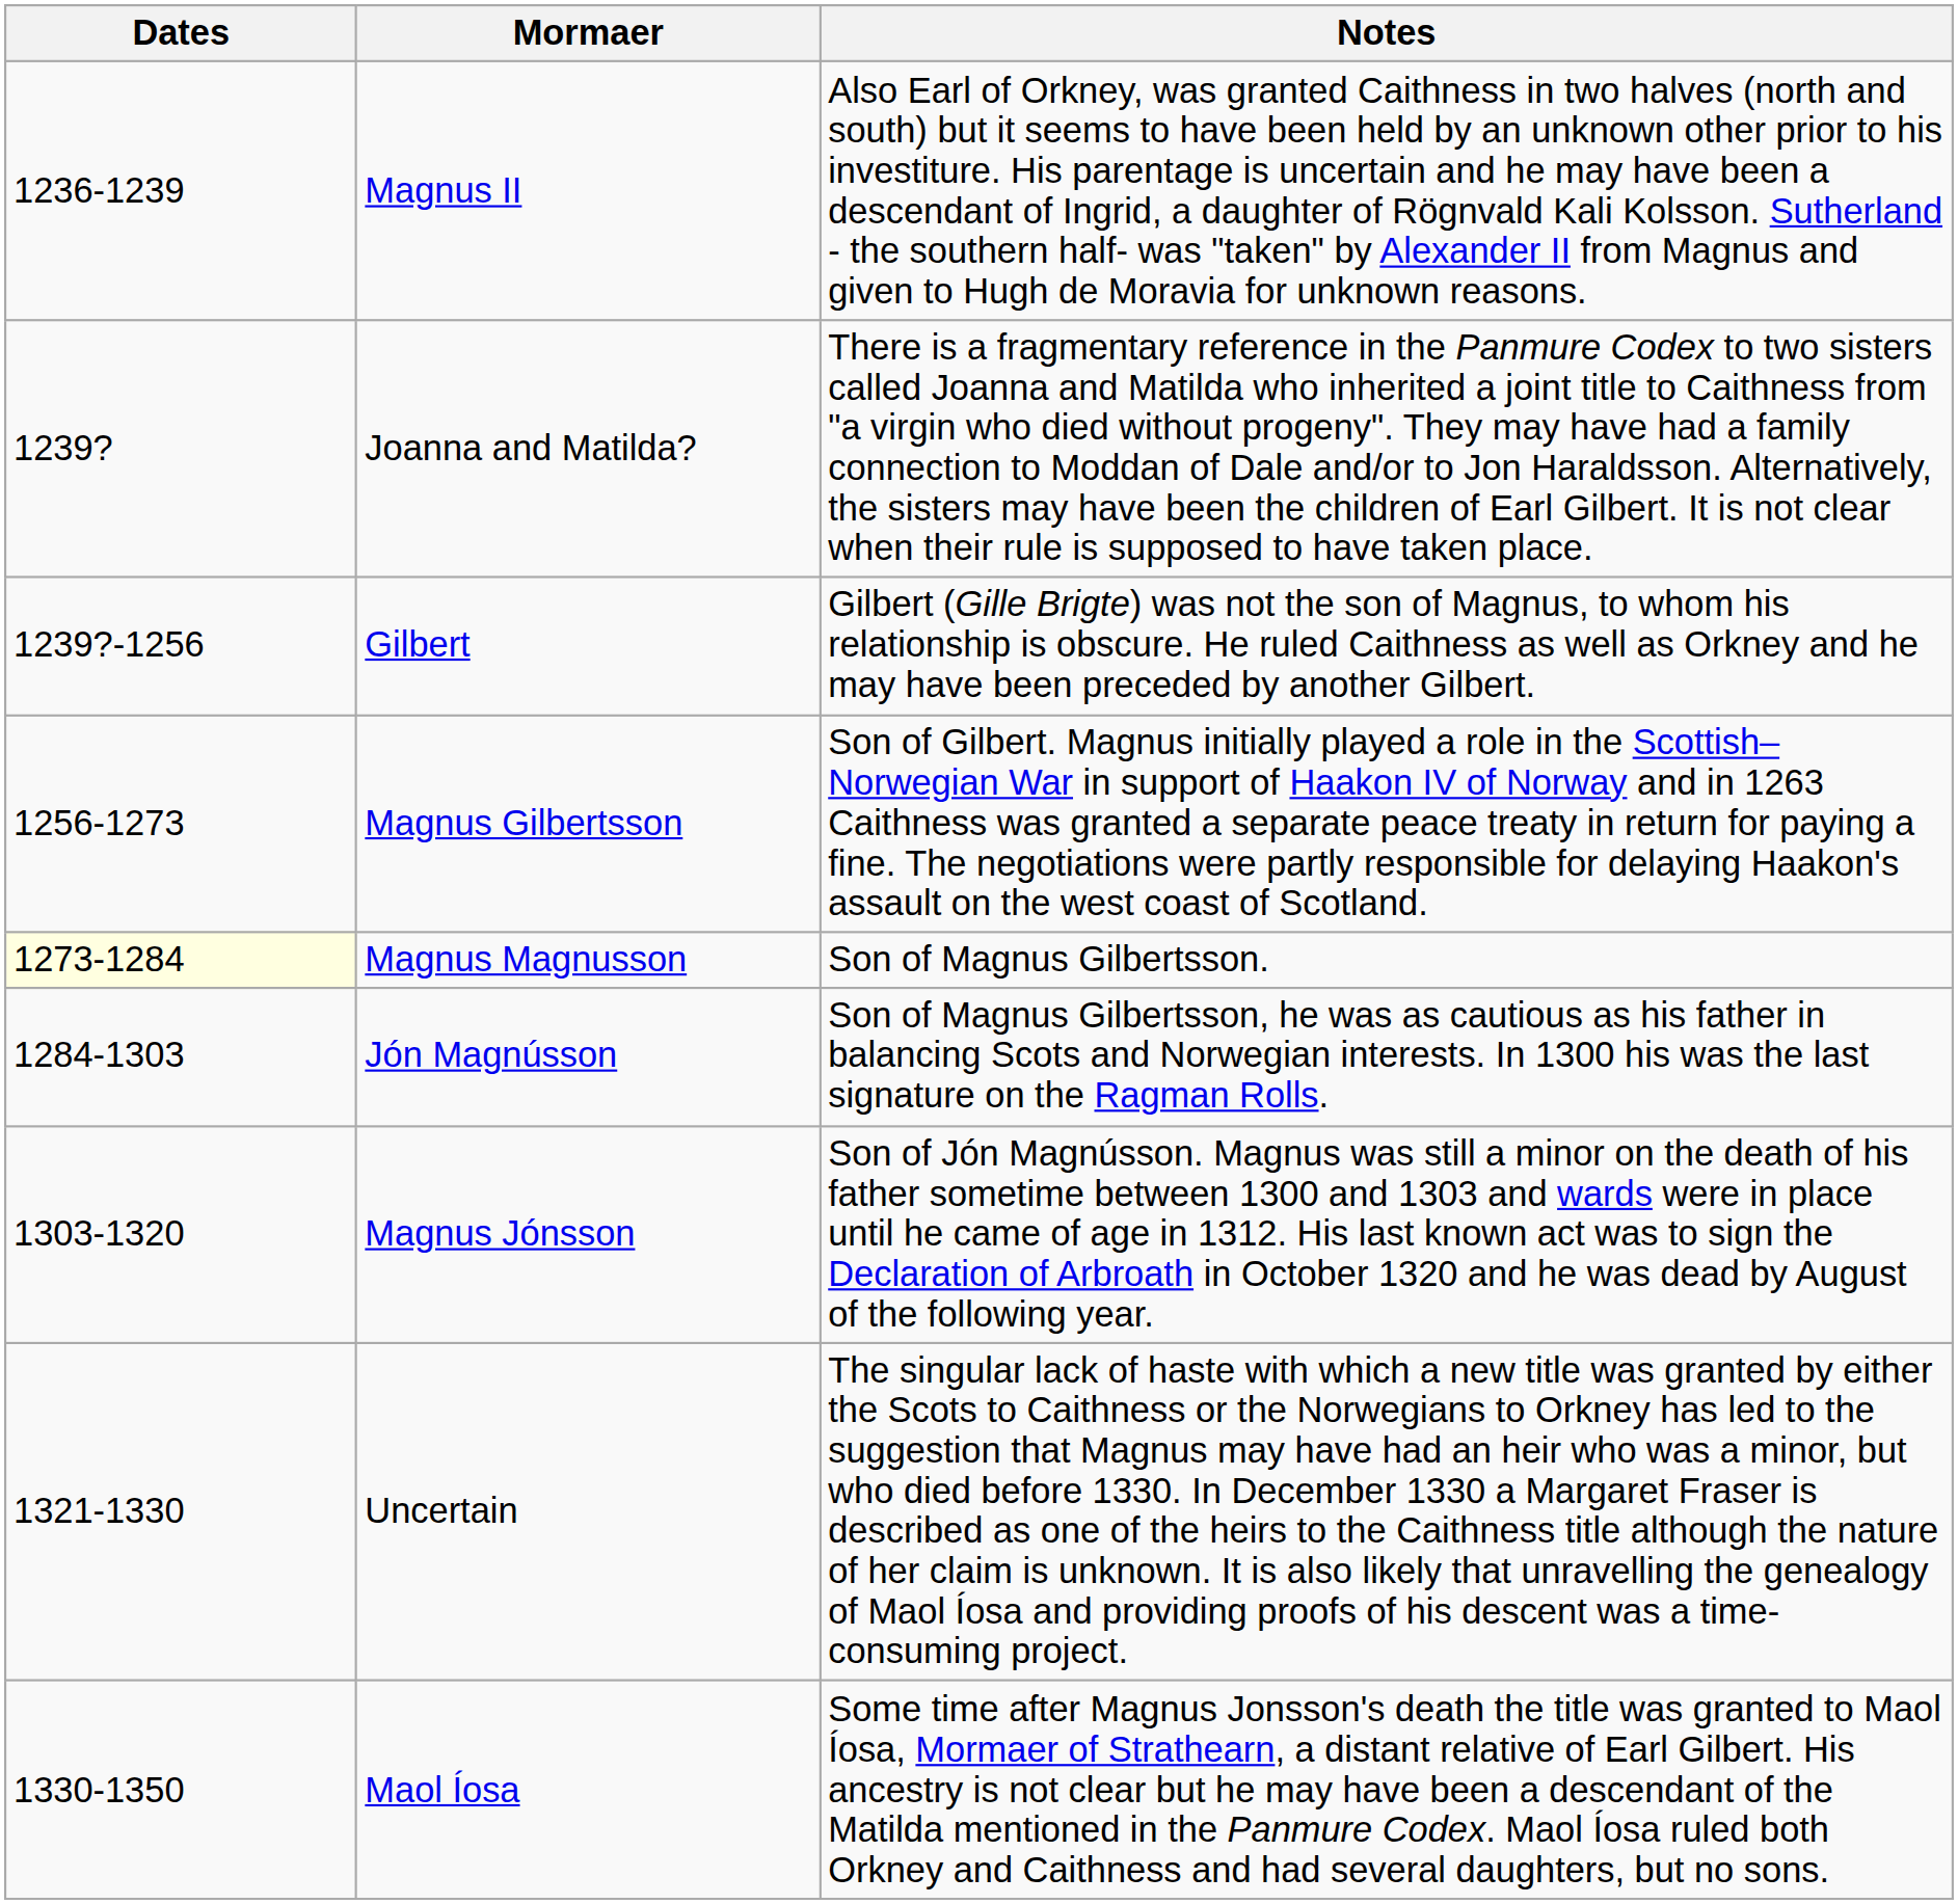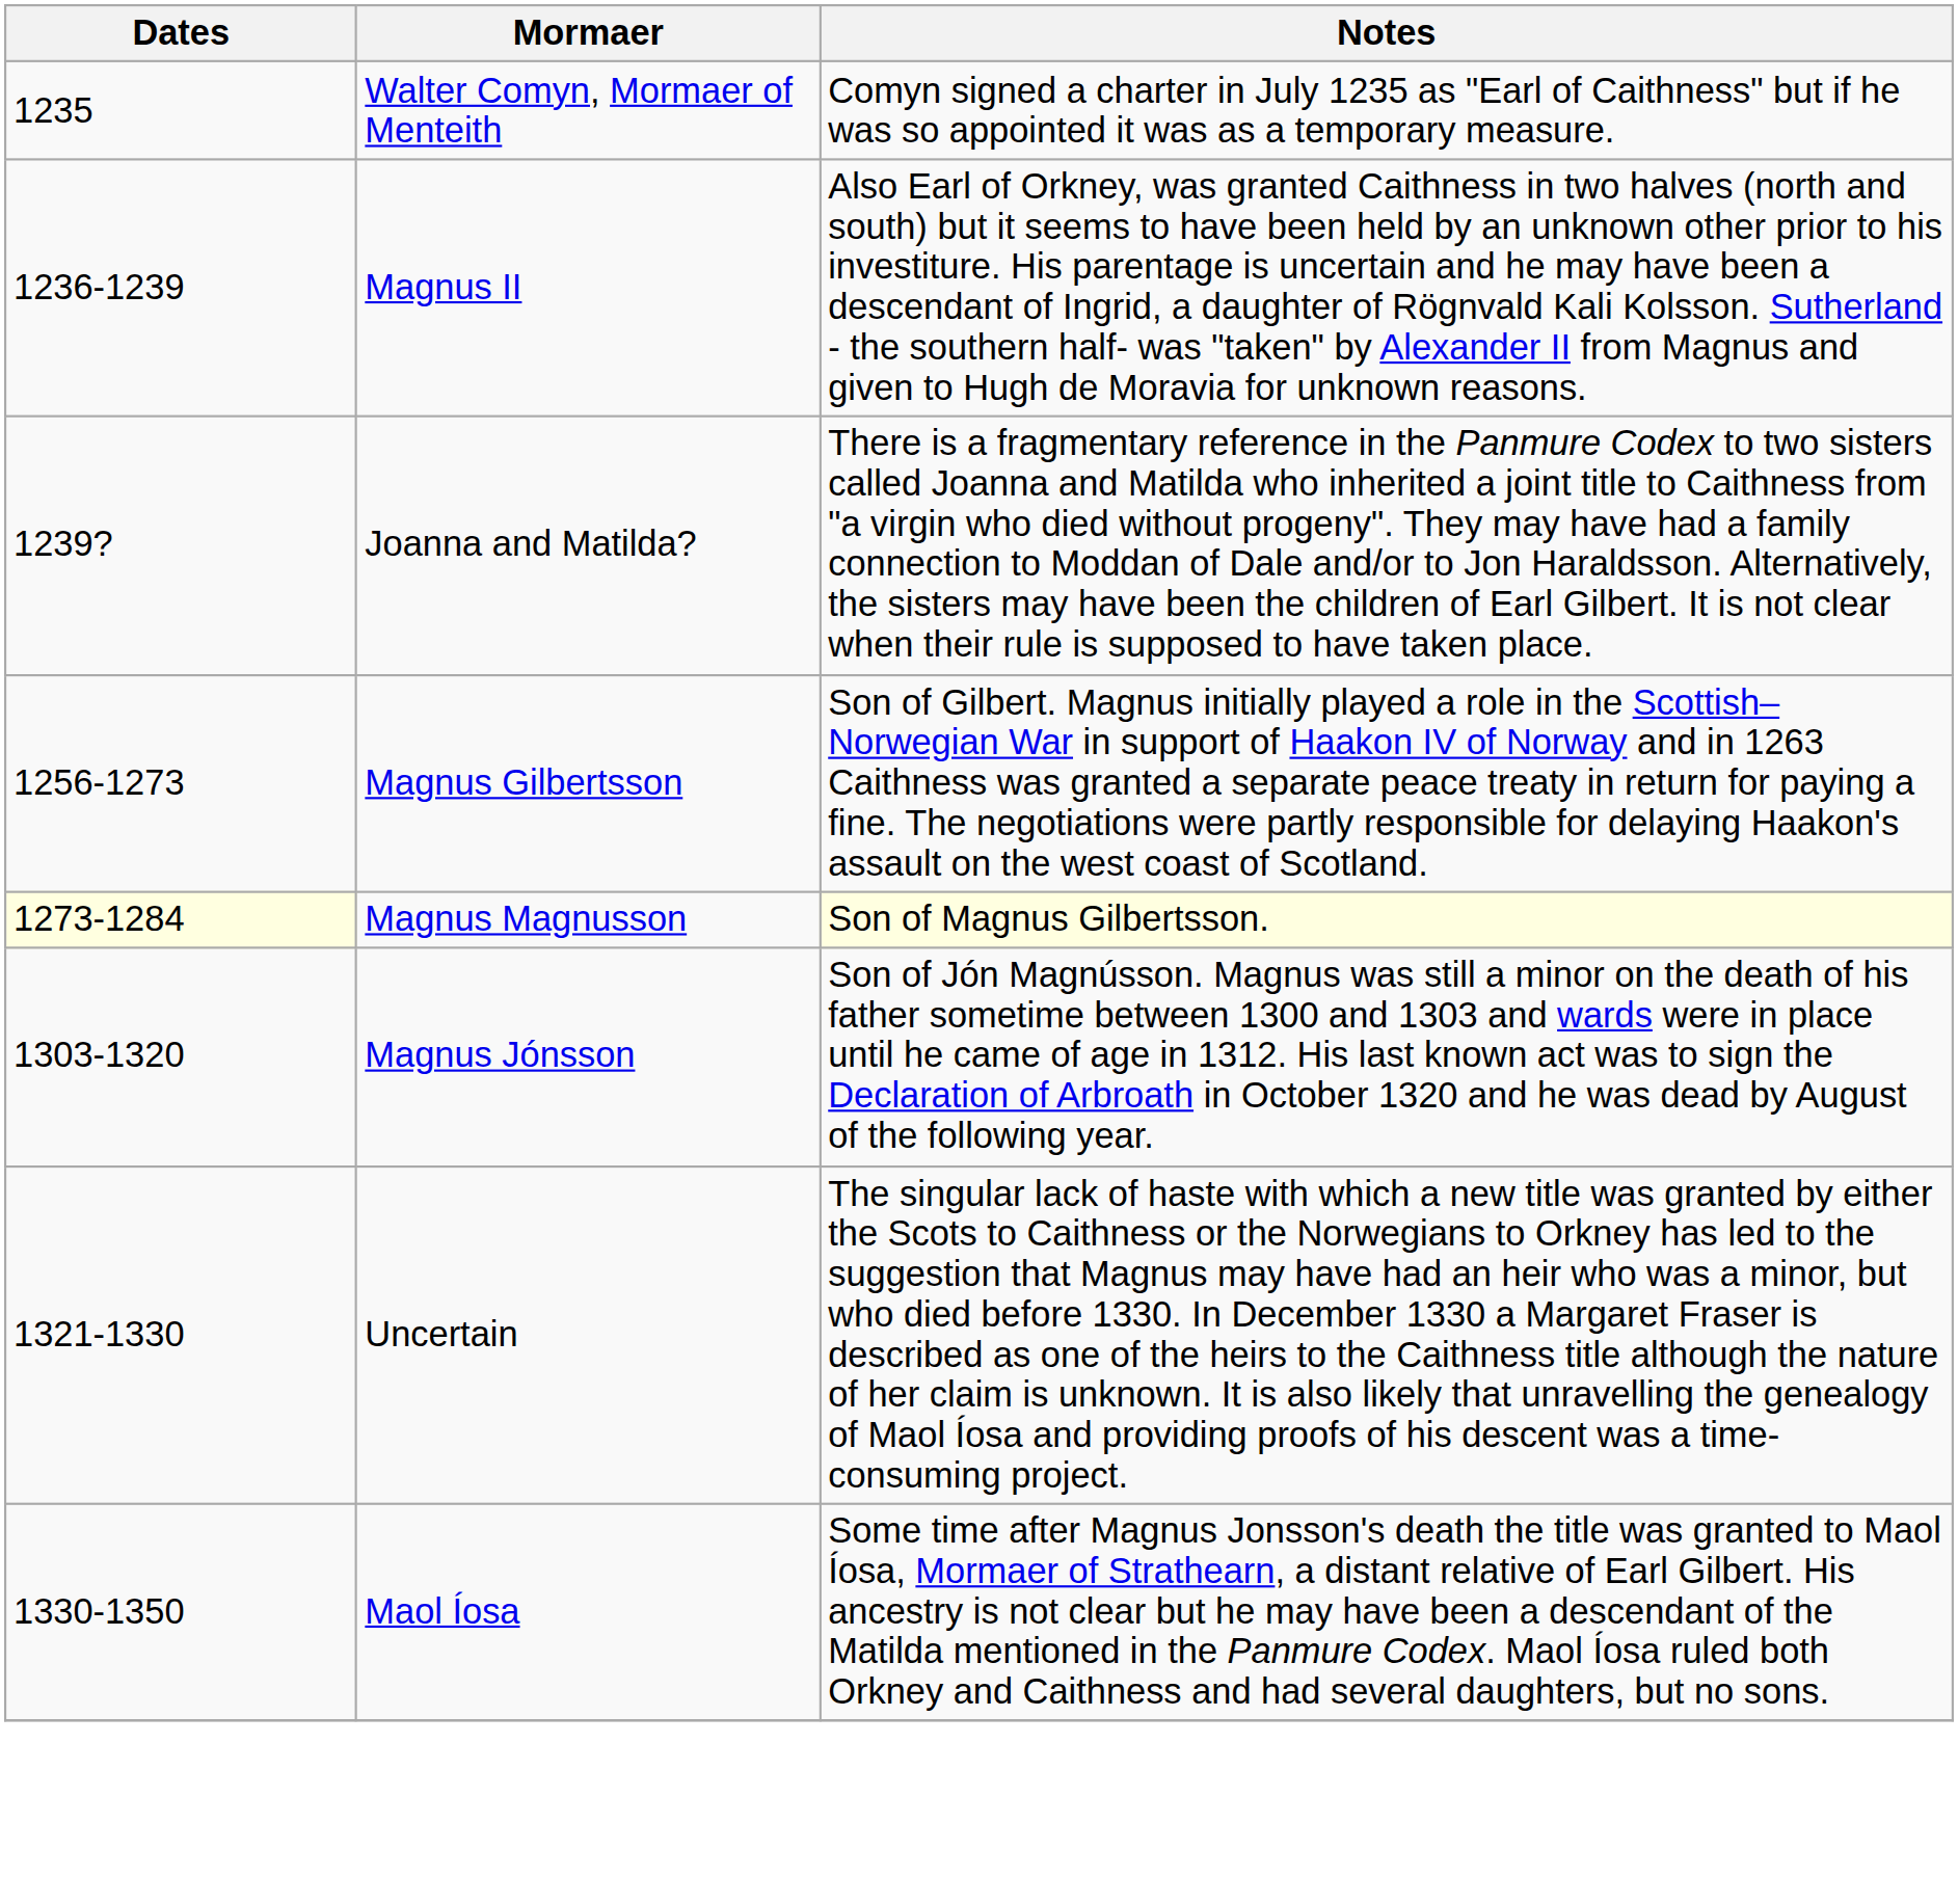+ row: 1235 | Walter Comyn, Mormaer of Menteith | Comyn signed a charter in July 1235 as "Earl of Caithness" but if he was so appointed it was as a temporary measure.
- row: 1239?-1256 | Gilbert | Gilbert (Gille Brigte) was not the son of Magnus, to whom his relationship is obscure. He ruled Caithness as well as Orkney and he may have been preceded by another Gilbert.
Magnus Magnusson | Notes: no background -> lightyellow background
- row: 1284-1303 | Jón Magnússon | Son of Magnus Gilbertsson, he was as cautious as his father in balancing Scots and Norwegian interests. In 1300 his was the last signature on the Ragman Rolls.
